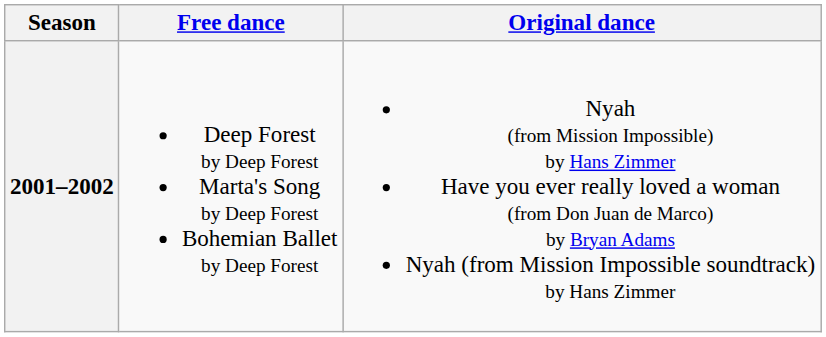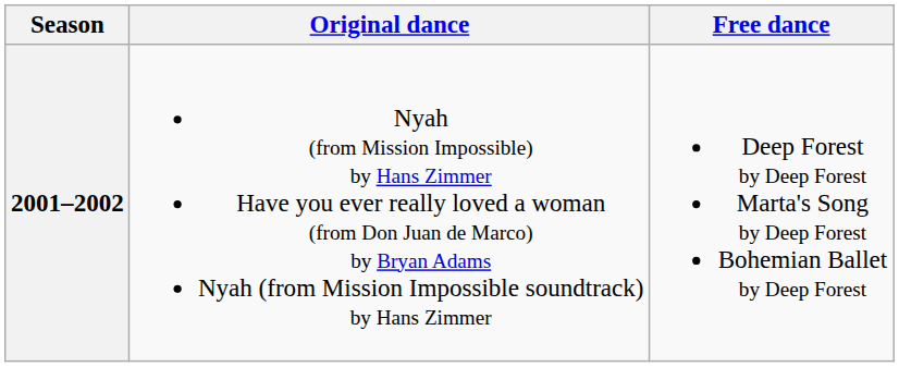columns swapped: Original dance <-> Free dance
